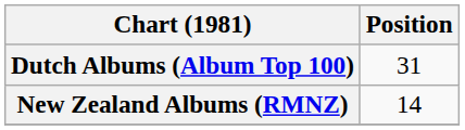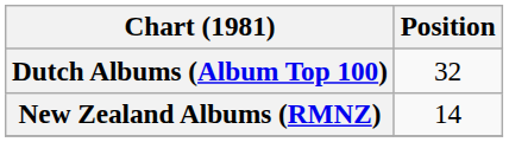Dutch Albums (Album Top 100) | Position: 31 -> 32
